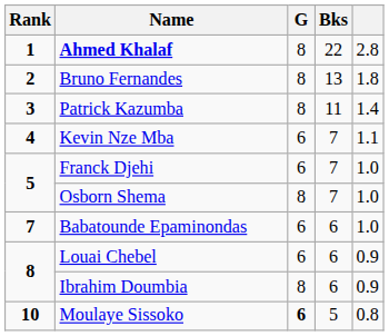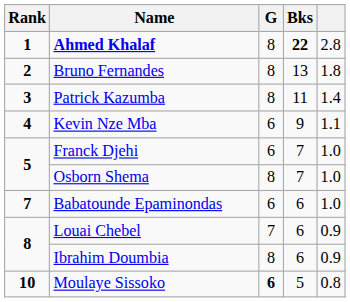Ahmed Khalaf | Bks: normal -> bold
Kevin Nze Mba | Bks: 7 -> 9
Louai Chebel | G: 6 -> 7
